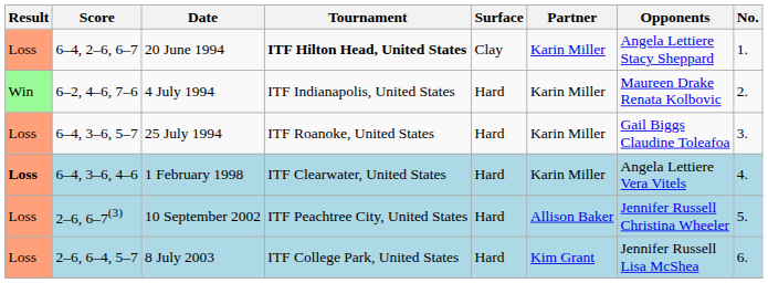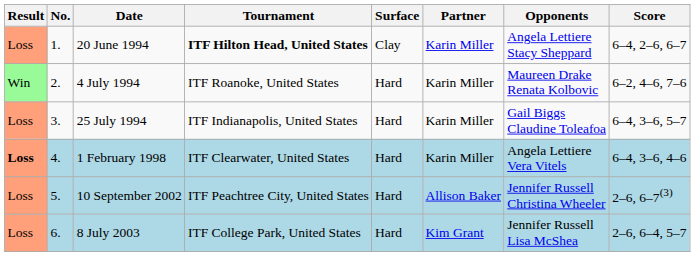columns swapped: No. <-> Score
4 July 1994 | Tournament: ITF Indianapolis, United States -> ITF Roanoke, United States
25 July 1994 | Tournament: ITF Roanoke, United States -> ITF Indianapolis, United States
